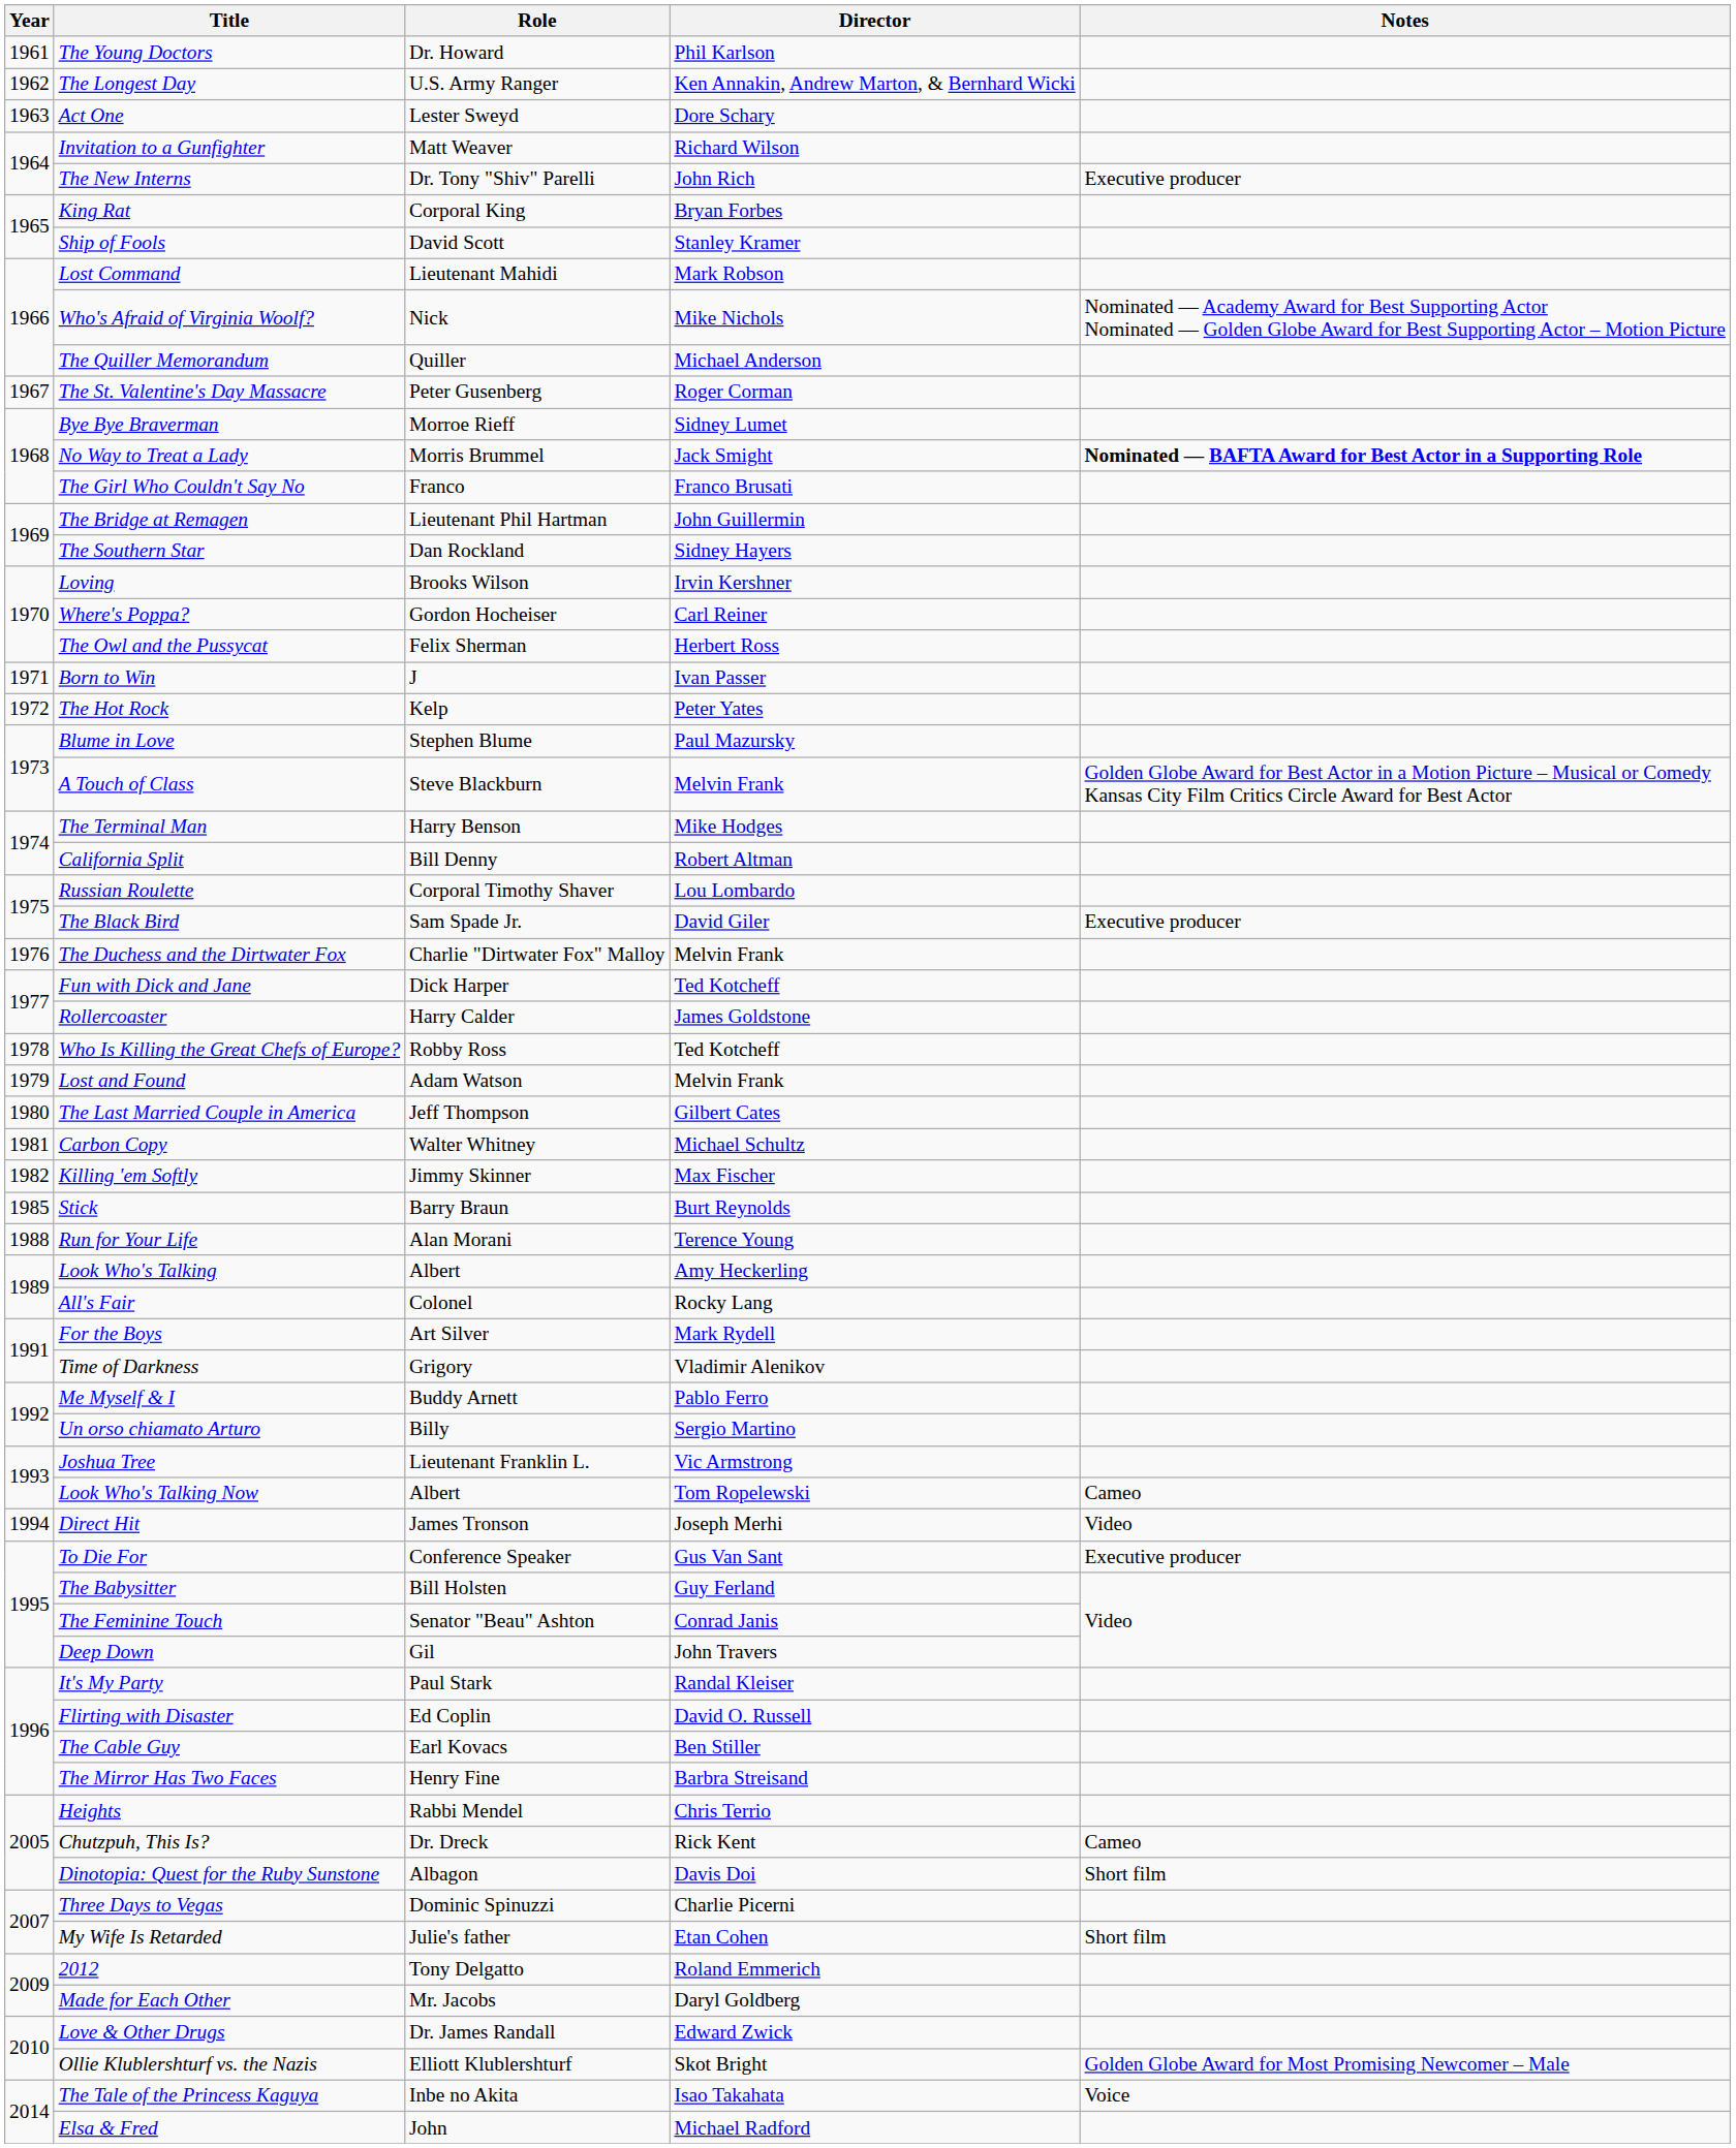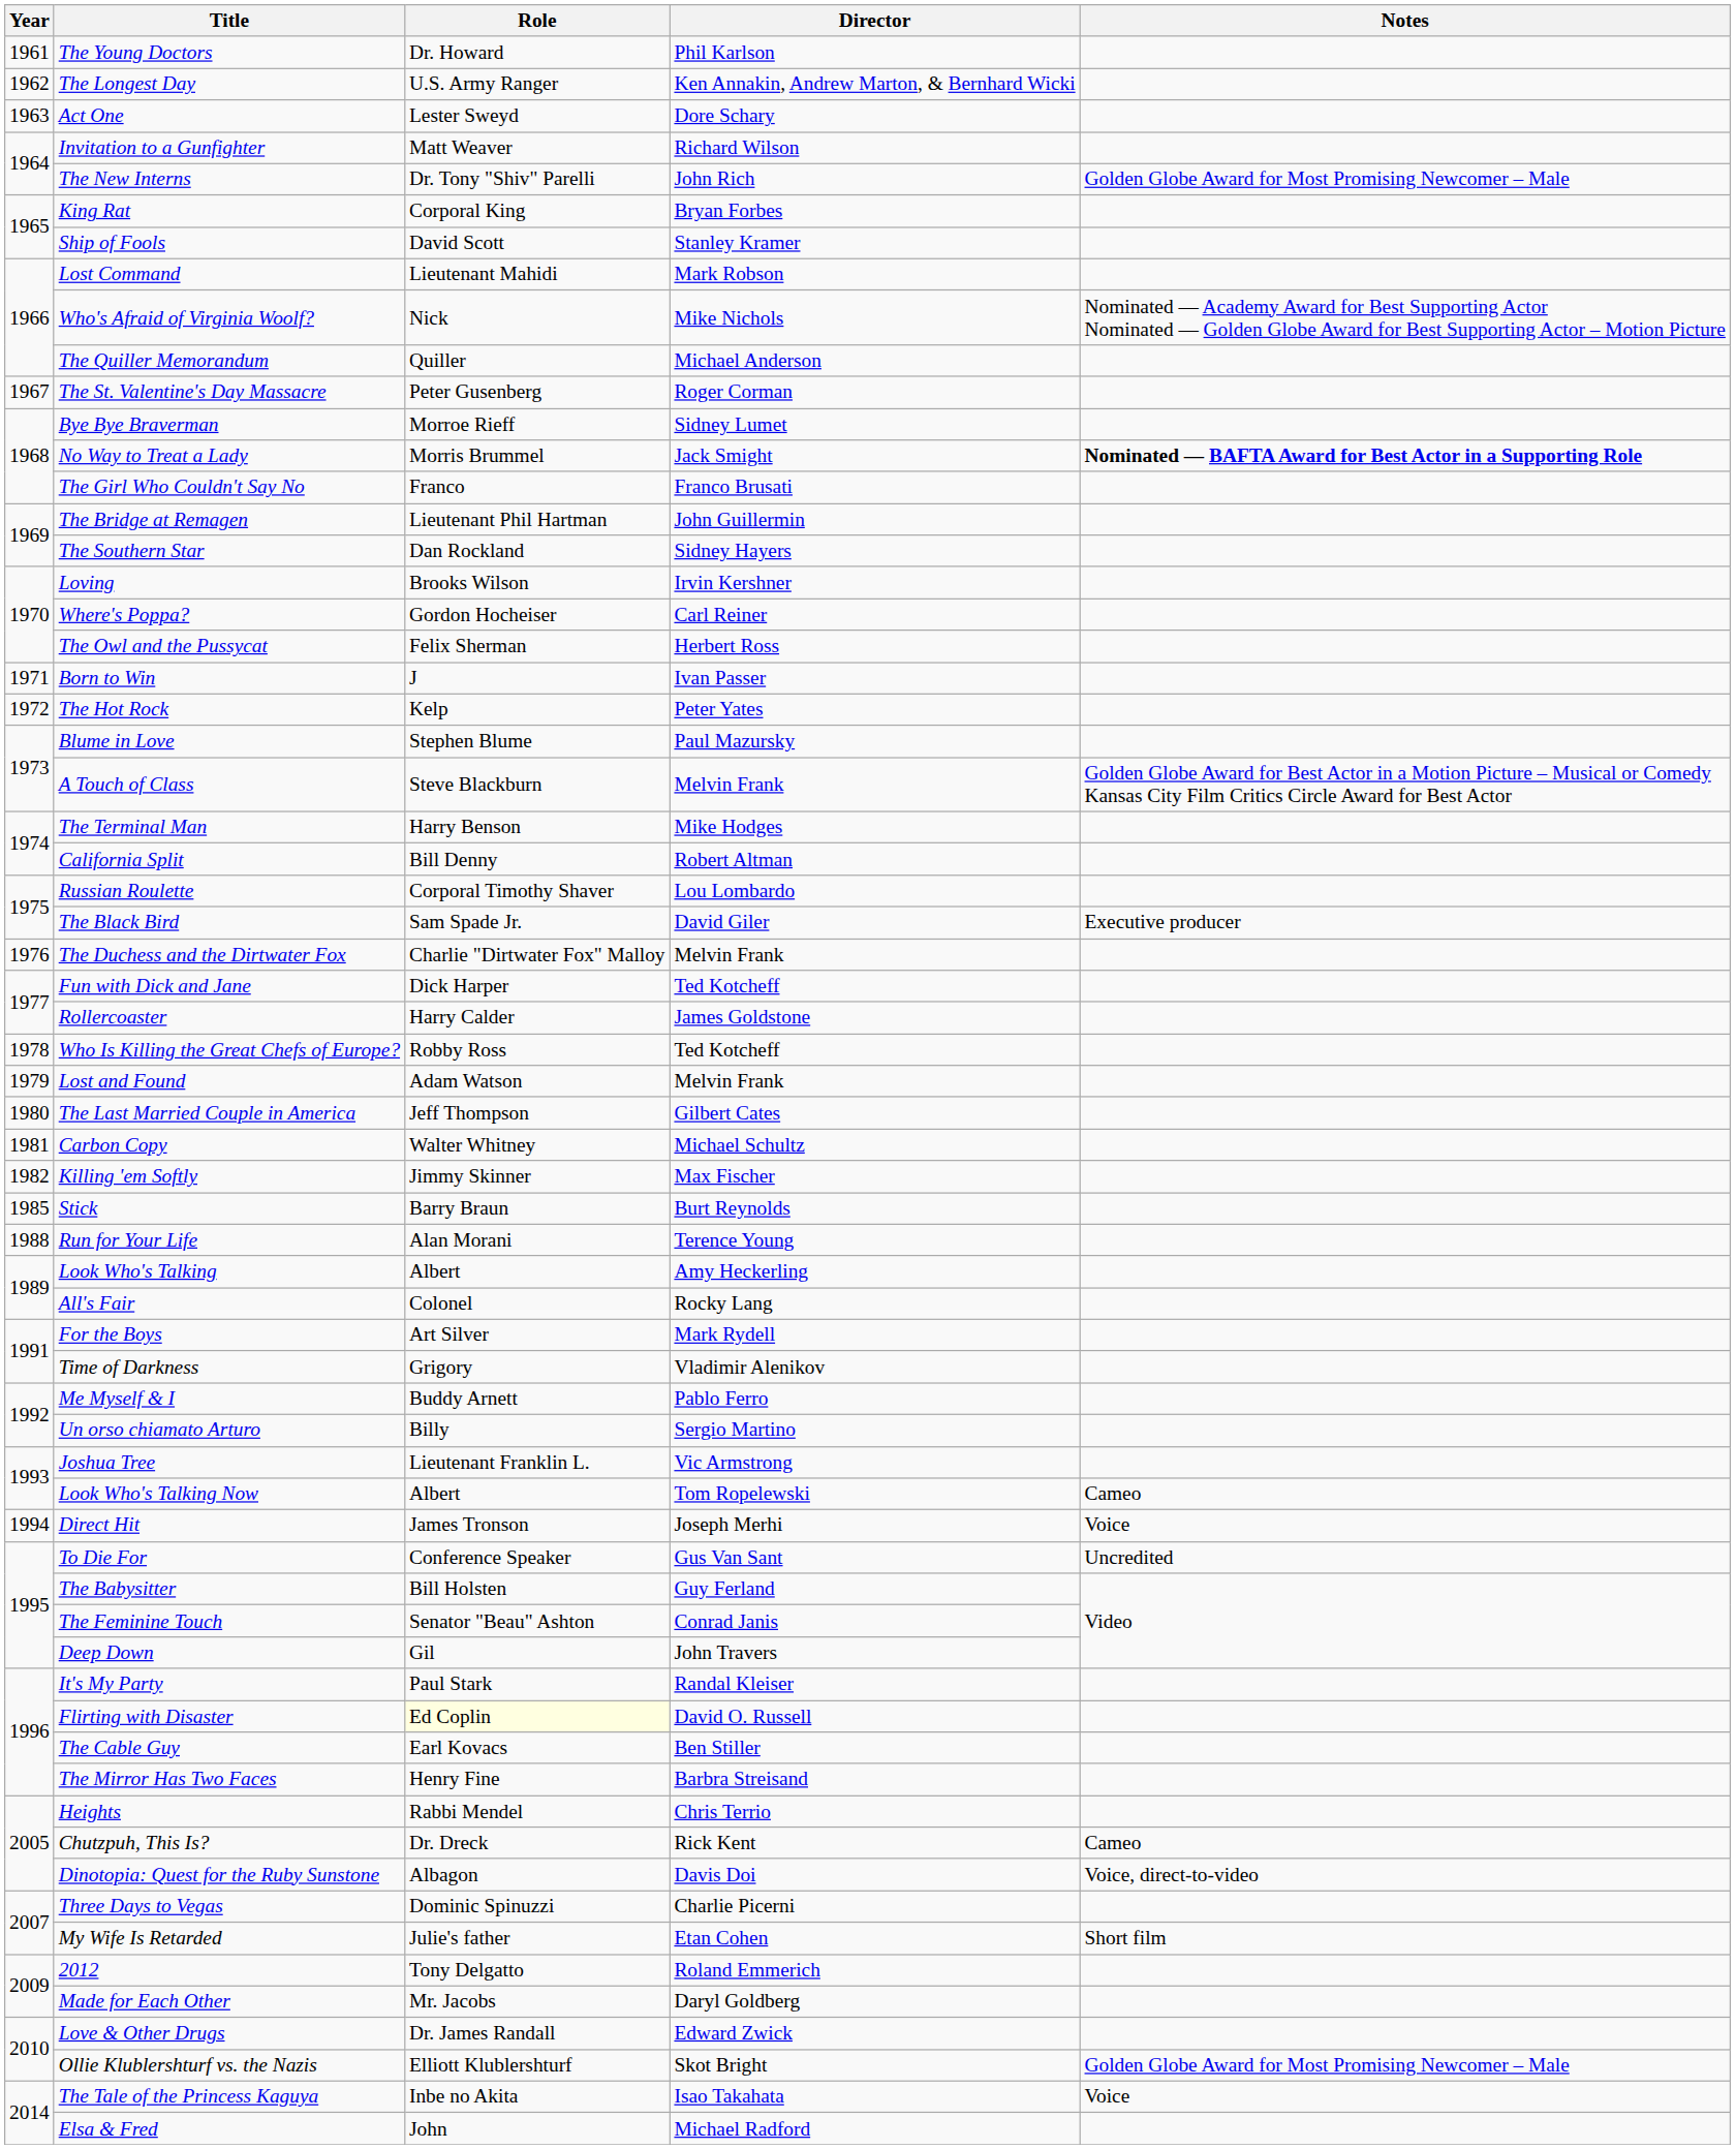The New Interns | Notes: Executive producer -> Golden Globe Award for Most Promising Newcomer – Male
Direct Hit | Notes: Video -> Voice
To Die For | Notes: Executive producer -> Uncredited
Flirting with Disaster | Role: no background -> lightyellow background
Dinotopia: Quest for the Ruby Sunstone | Notes: Short film -> Voice, direct-to-video
